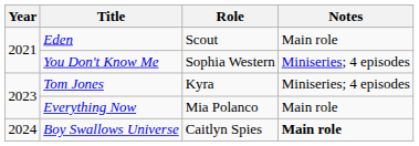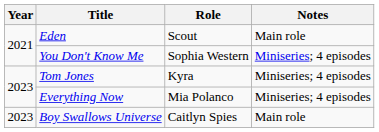Everything Now | Notes: Main role -> Miniseries; 4 episodes
Boy Swallows Universe | Year: 2024 -> 2023
Boy Swallows Universe | Notes: bold -> normal
